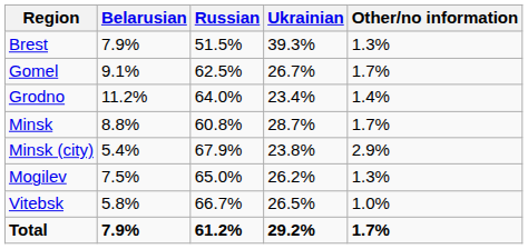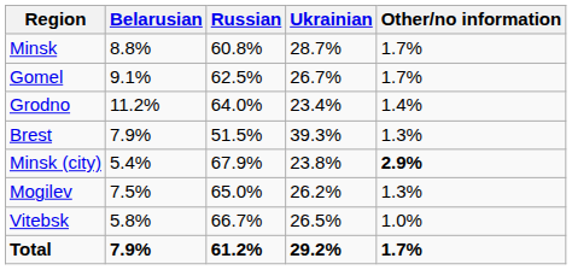rows swapped: Brest <-> Minsk
Minsk (city) | Other/no information: normal -> bold
